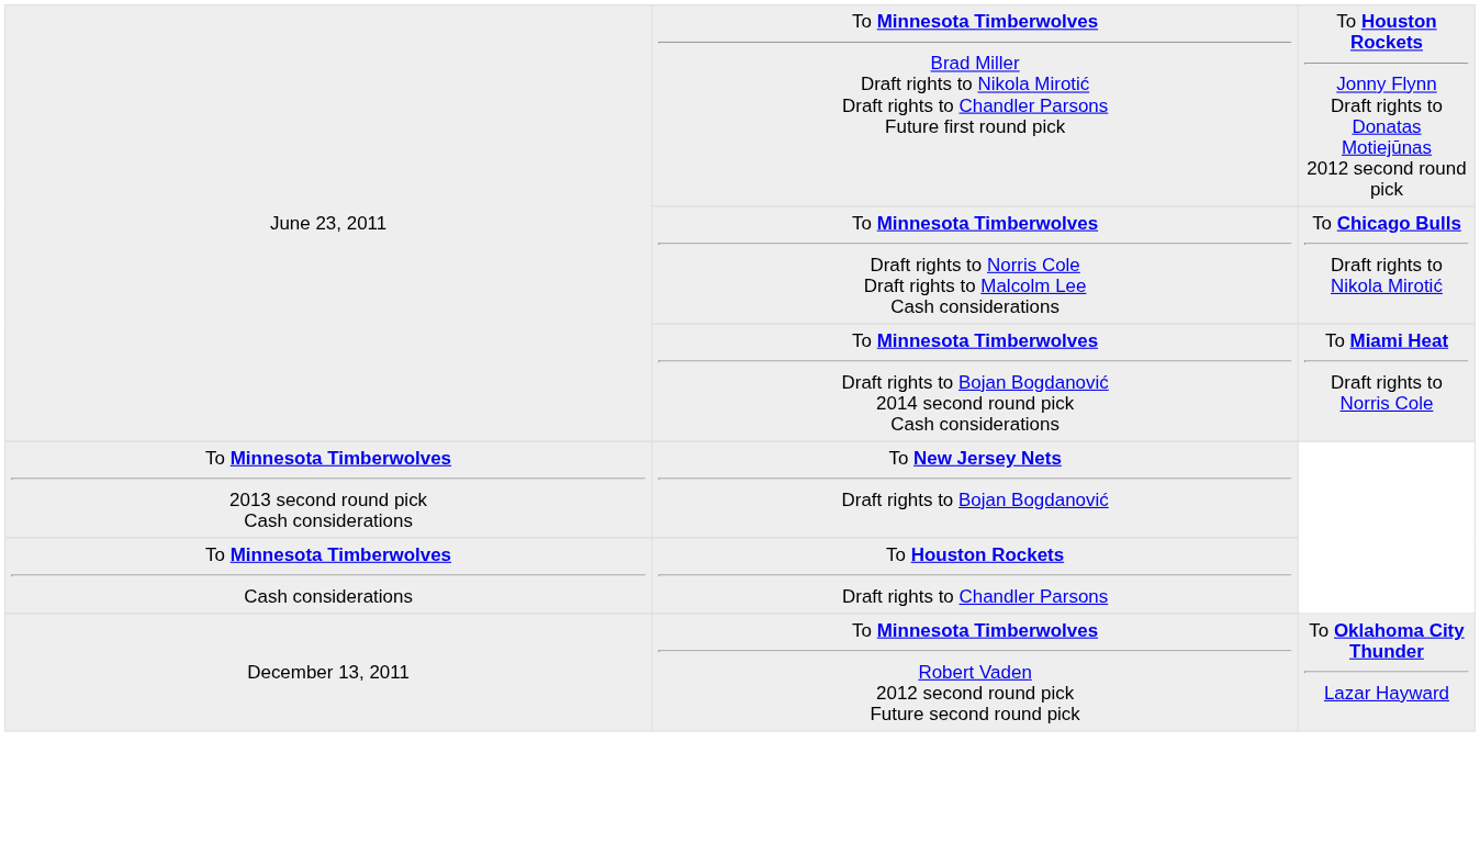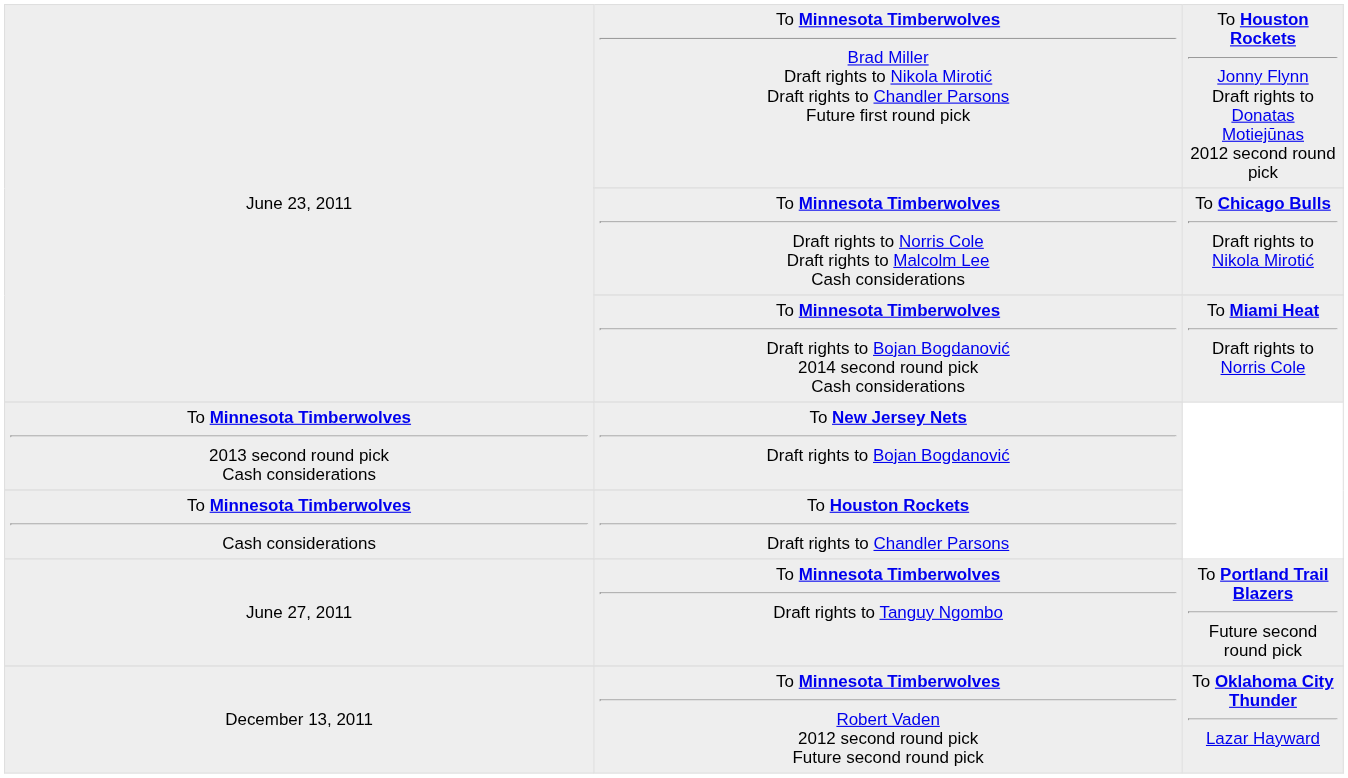+ row: June 27, 2011 | To Minnesota Timberwolves Draft rights to Tanguy Ngombo | To Portland Trail Blazers Future second round pick
